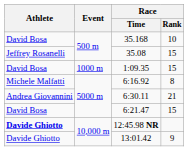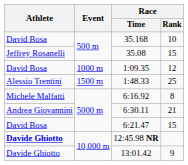1:09.35 | Race / Rank: 15 -> 12
+ row: Alessio Trentini | 1500 m | 1:48.33 | 25
